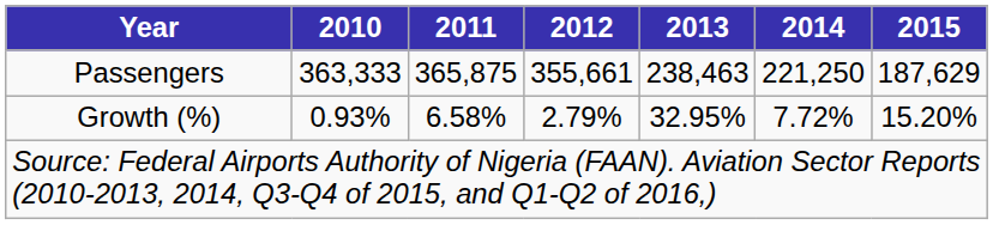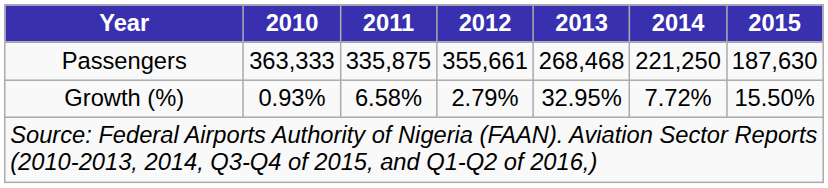Passengers | 2011: 365,875 -> 335,875
Passengers | 2013: 238,463 -> 268,468
Passengers | 2015: 187,629 -> 187,630
Growth (%) | 2015: 15.20% -> 15.50%
